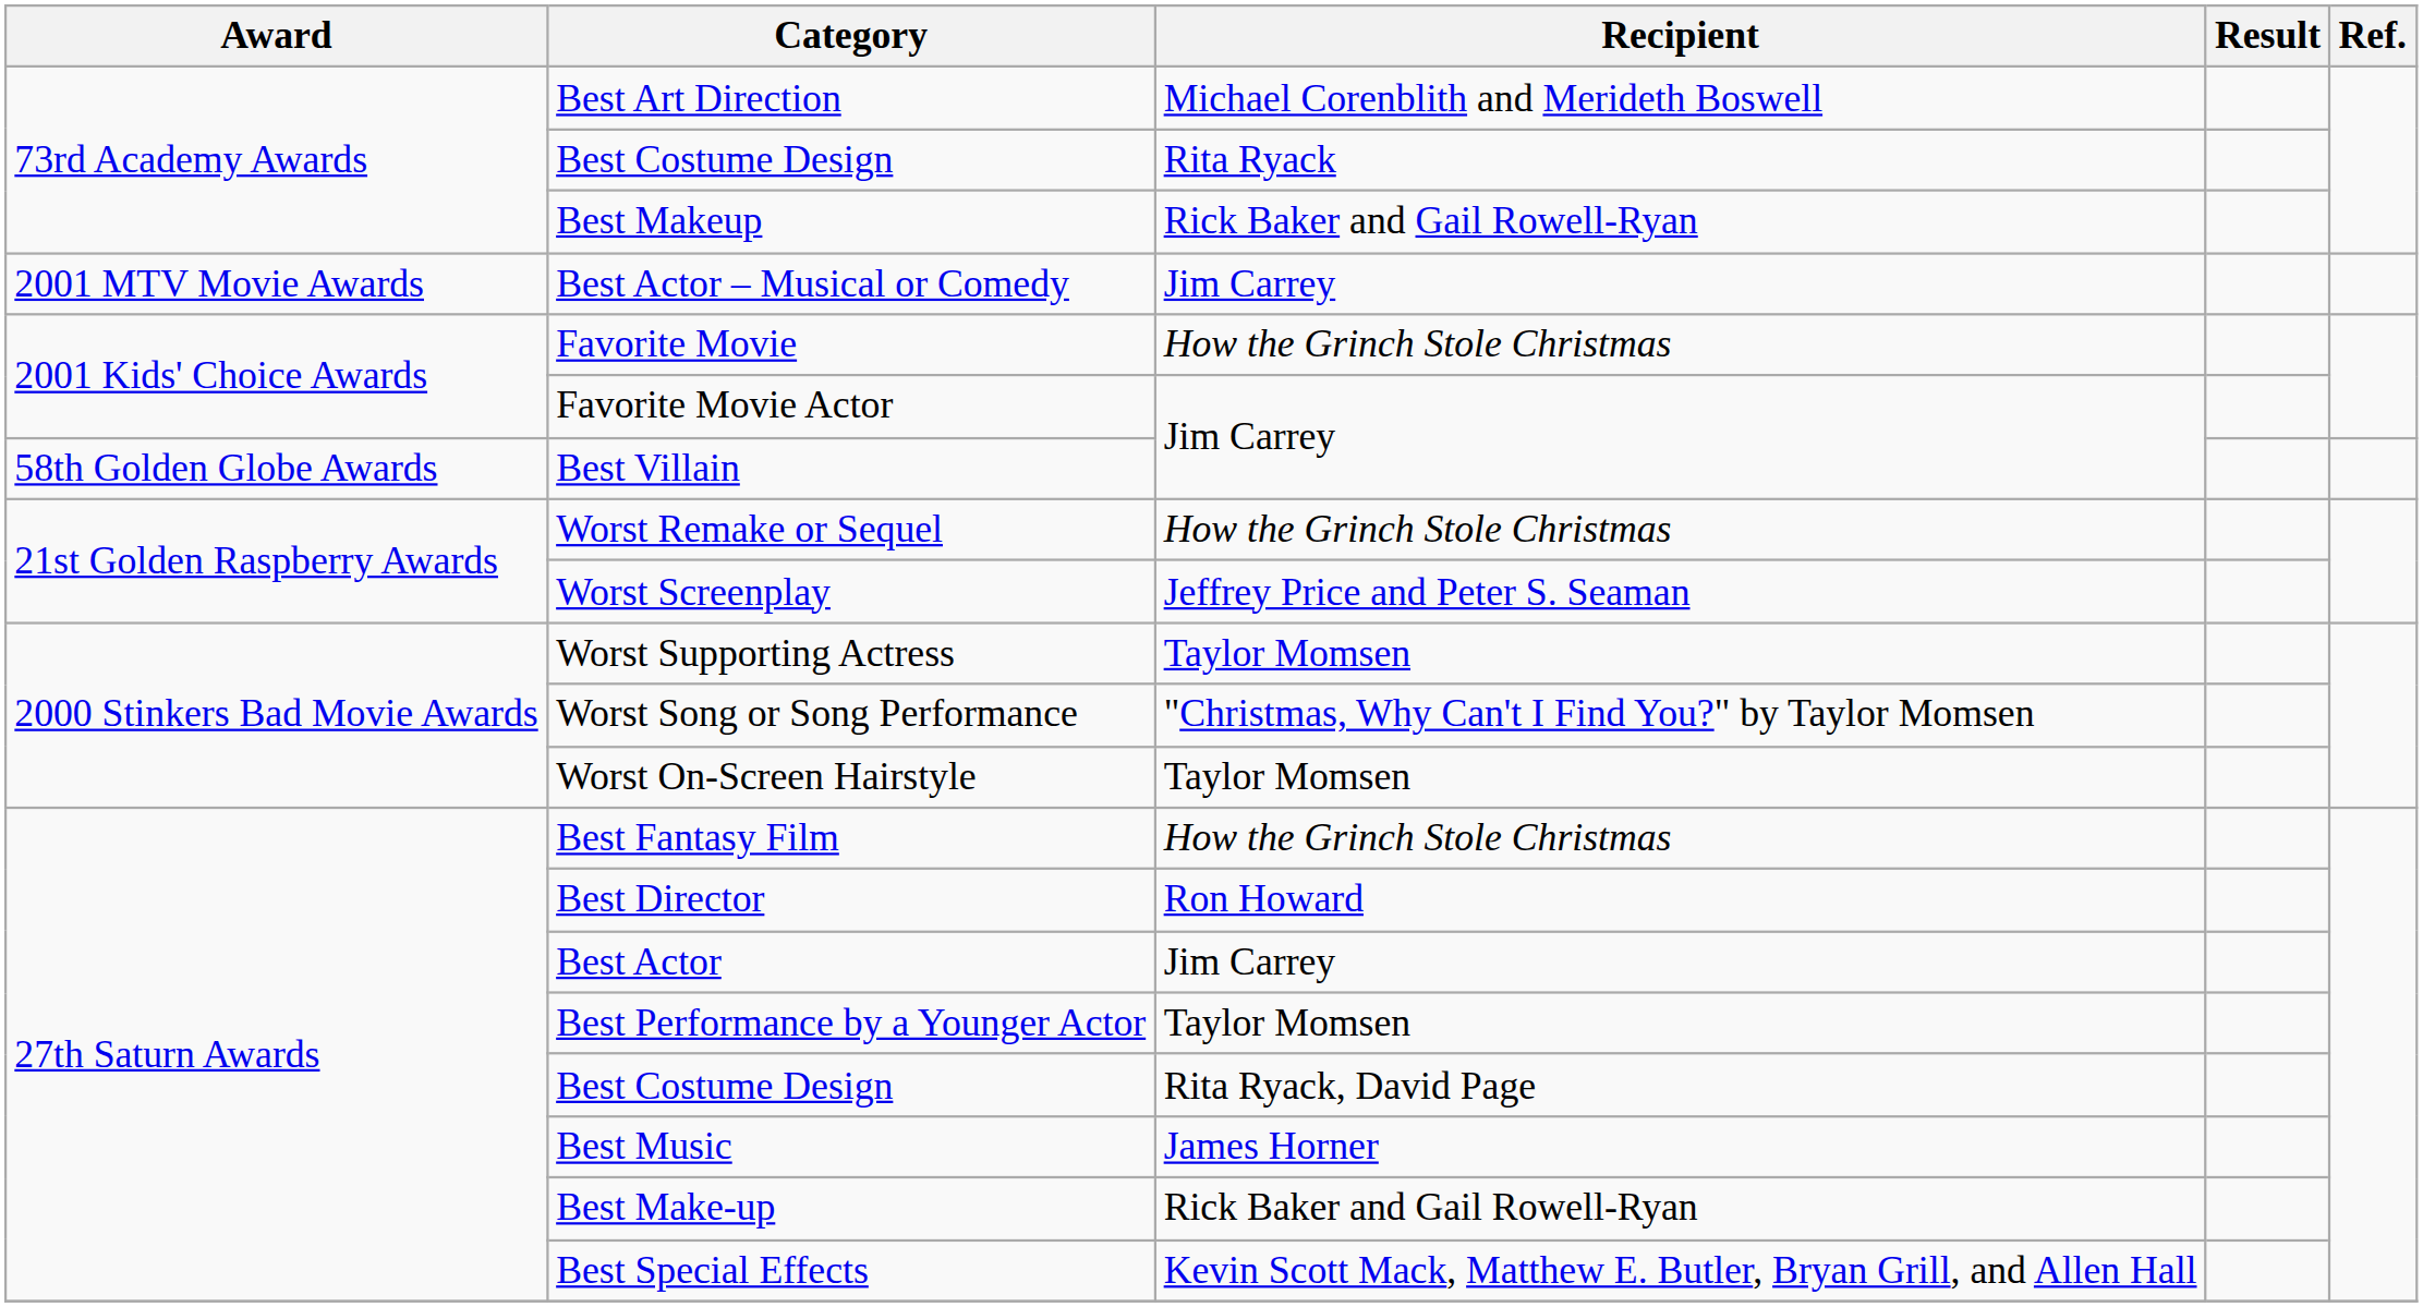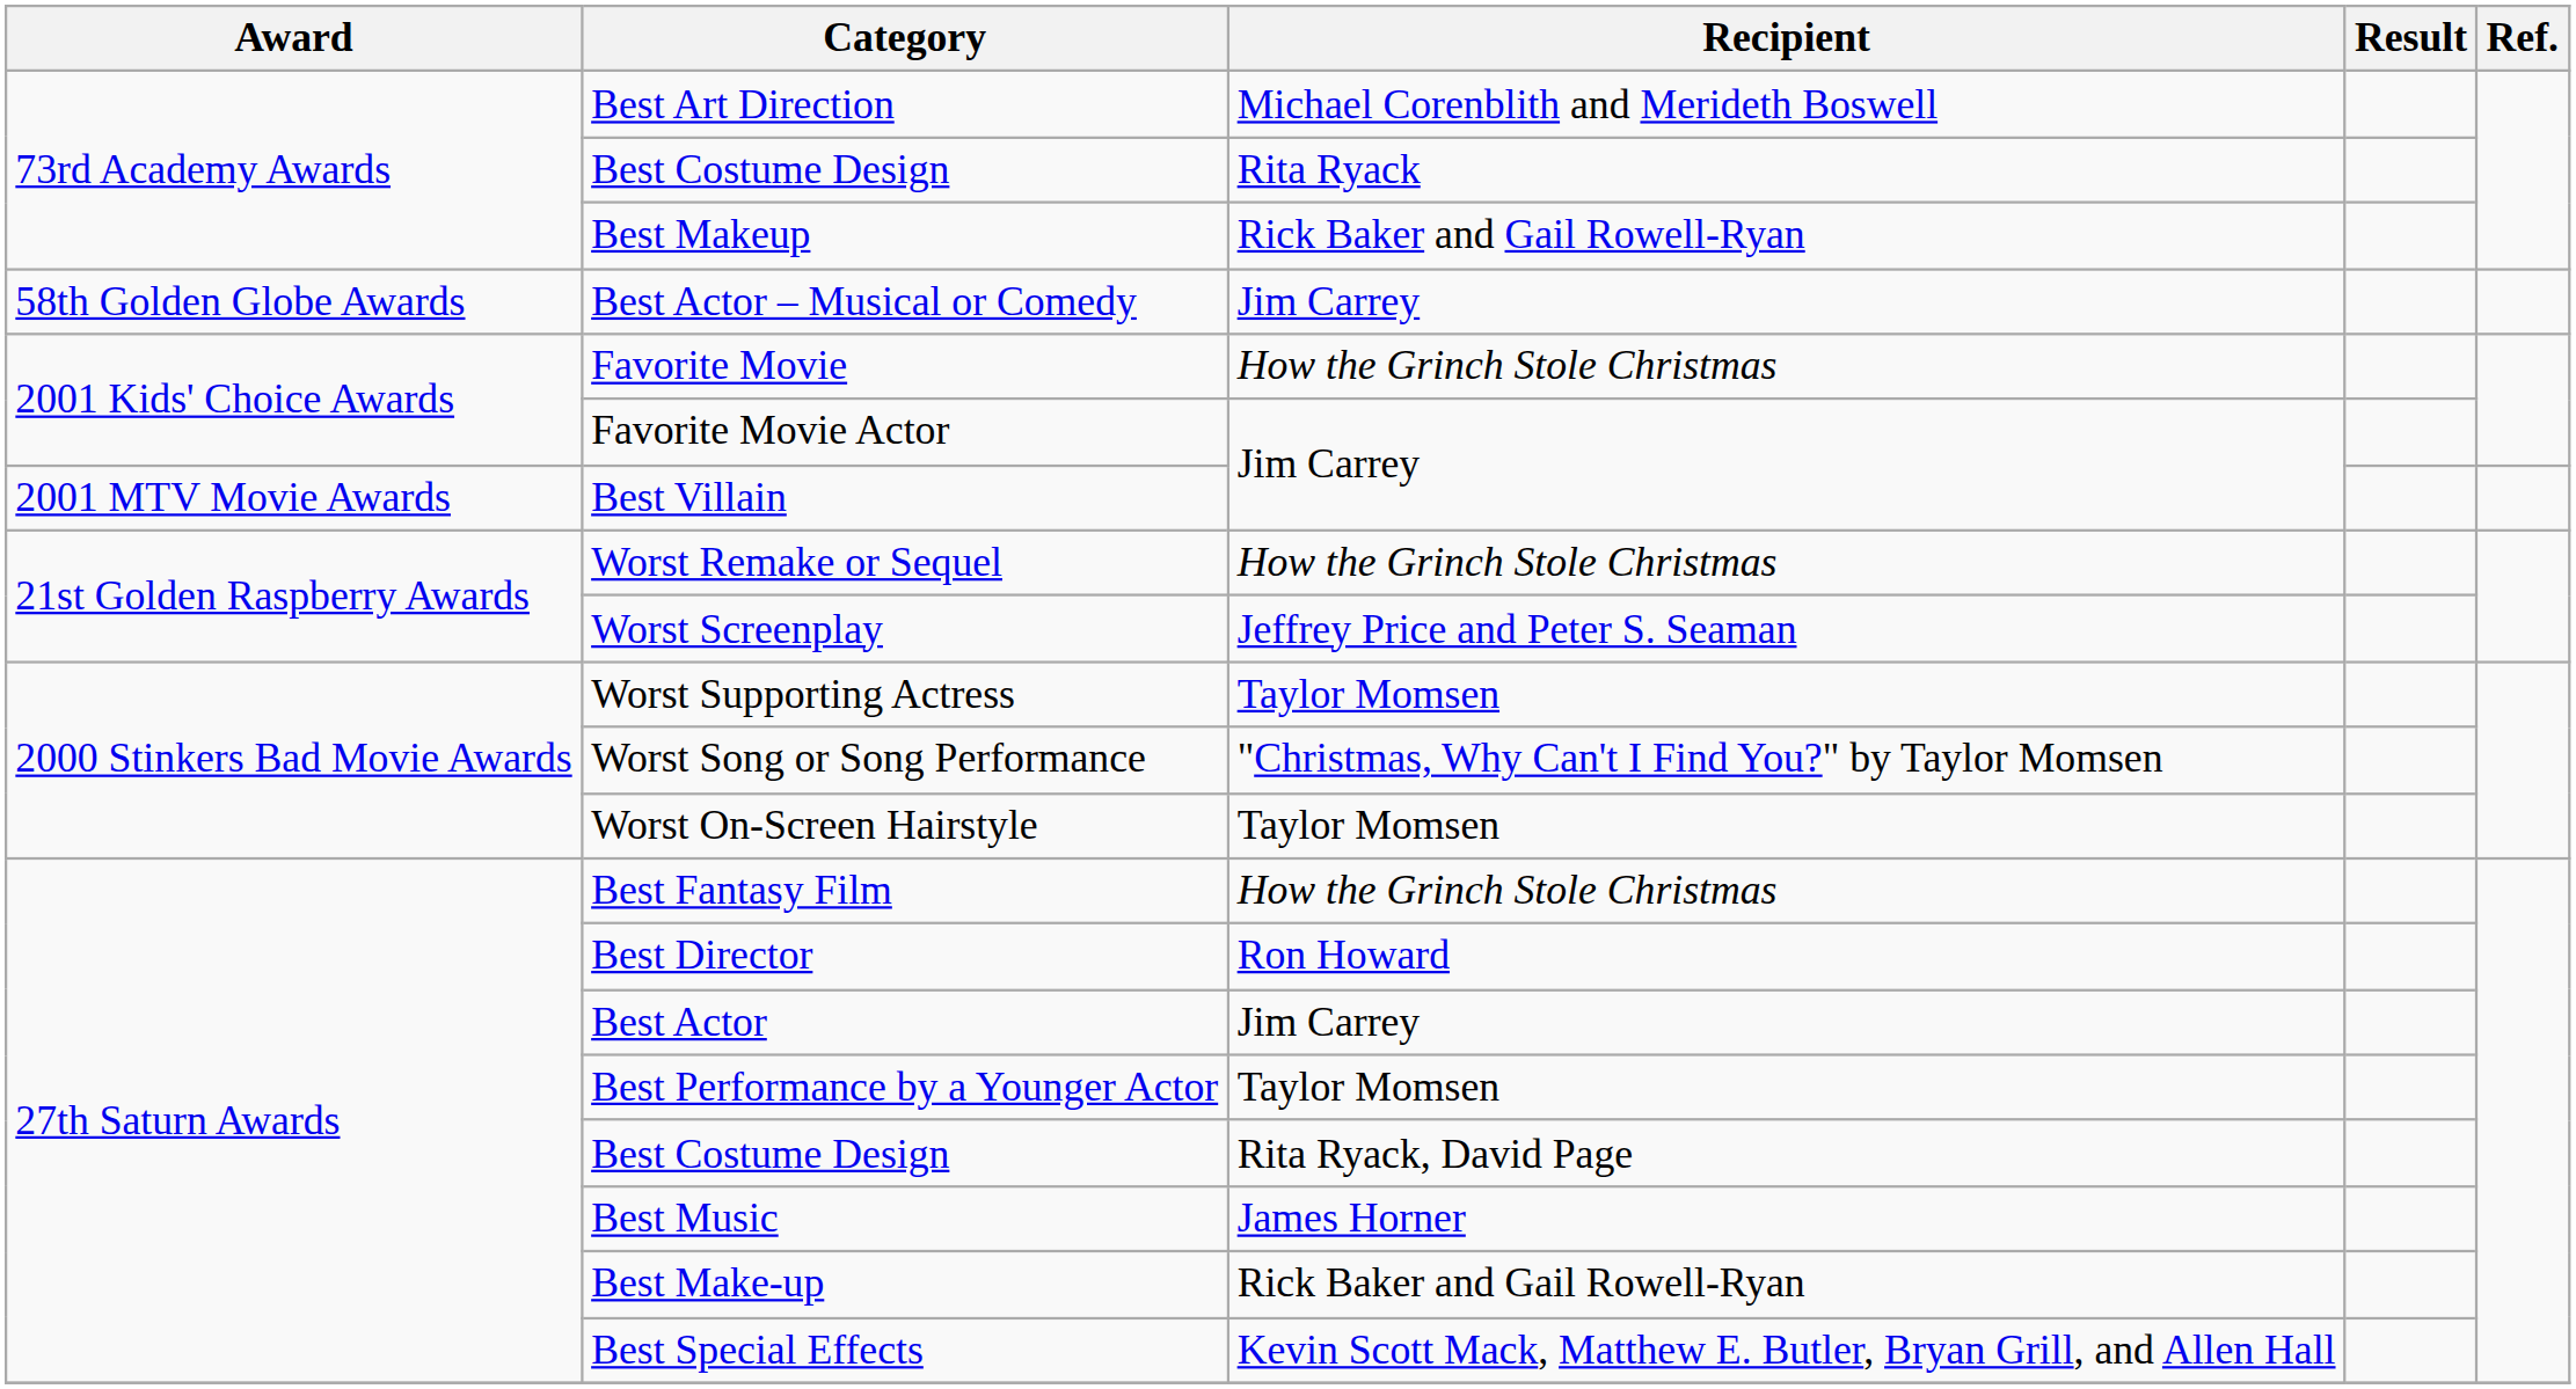Best Actor – Musical or Comedy | Award: 2001 MTV Movie Awards -> 58th Golden Globe Awards
Best Villain | Award: 58th Golden Globe Awards -> 2001 MTV Movie Awards
